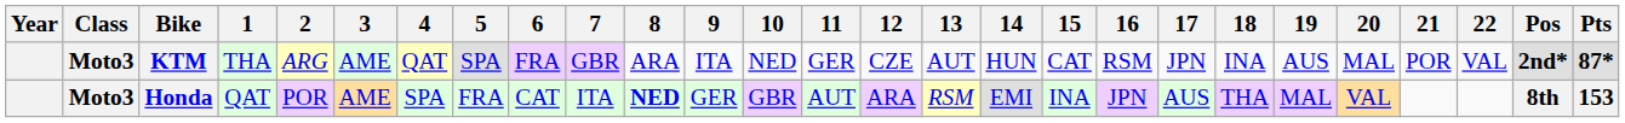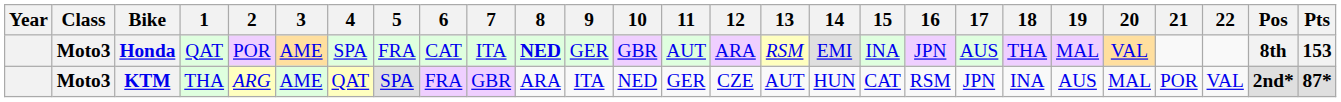rows swapped: Honda <-> KTM
